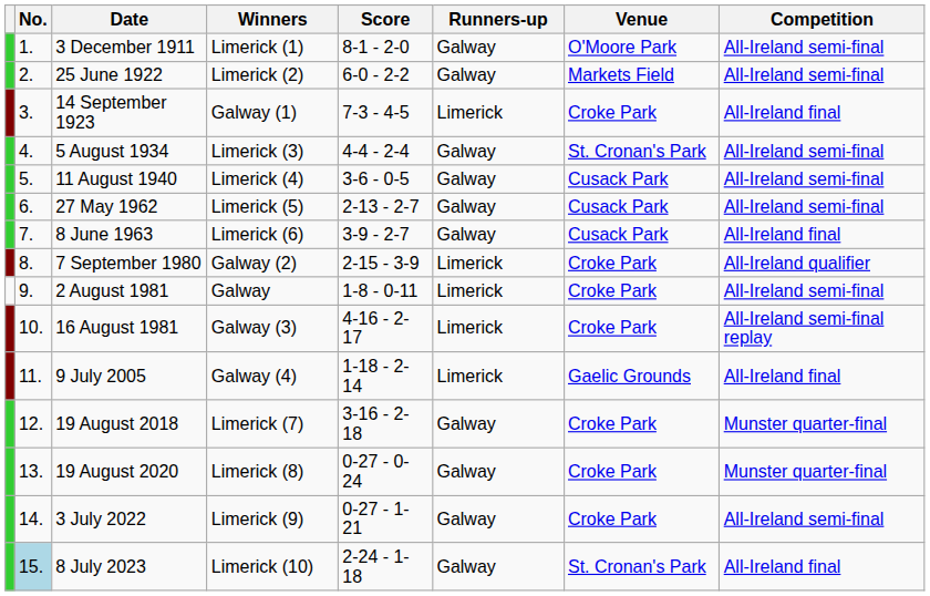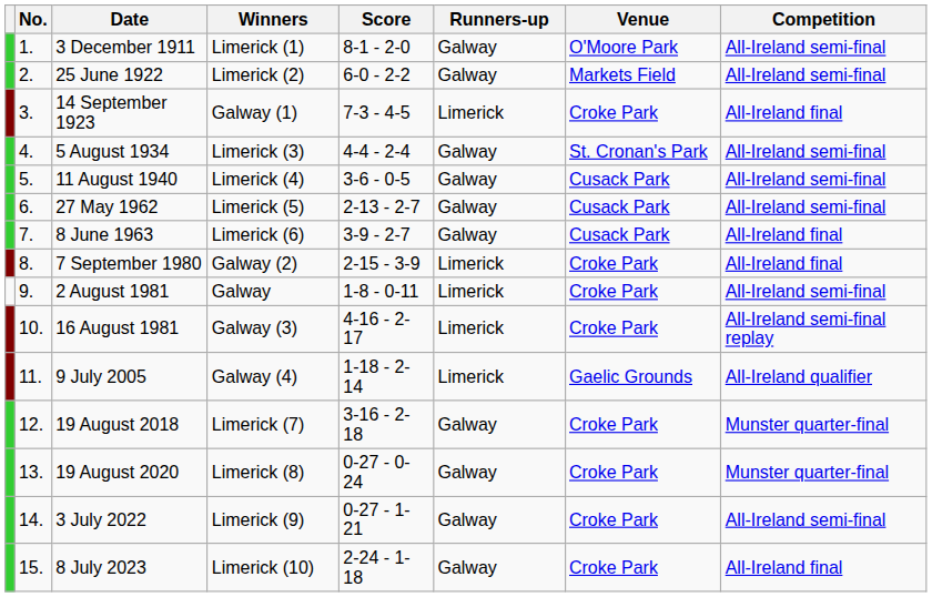7 September 1980 | Competition: All-Ireland qualifier -> All-Ireland final
9 July 2005 | Competition: All-Ireland final -> All-Ireland qualifier
8 July 2023 | No.: lightblue background -> no background
8 July 2023 | Venue: St. Cronan's Park -> Croke Park
